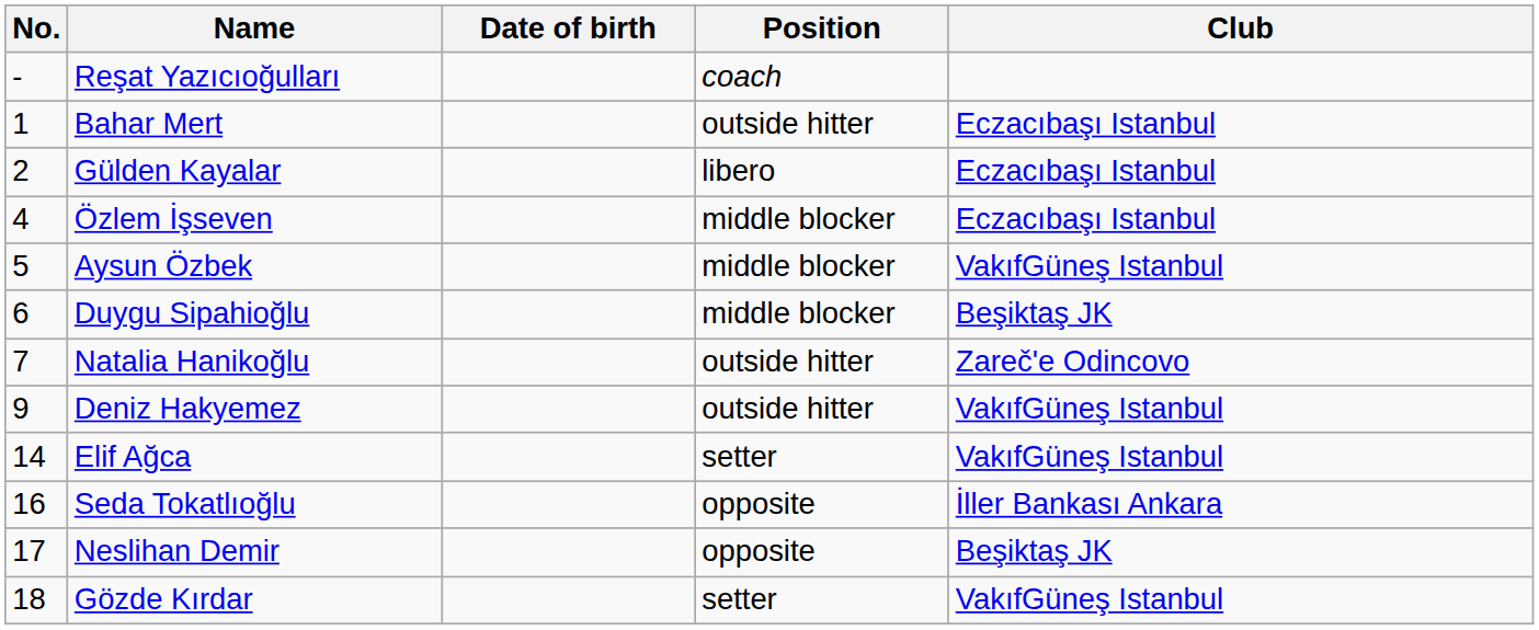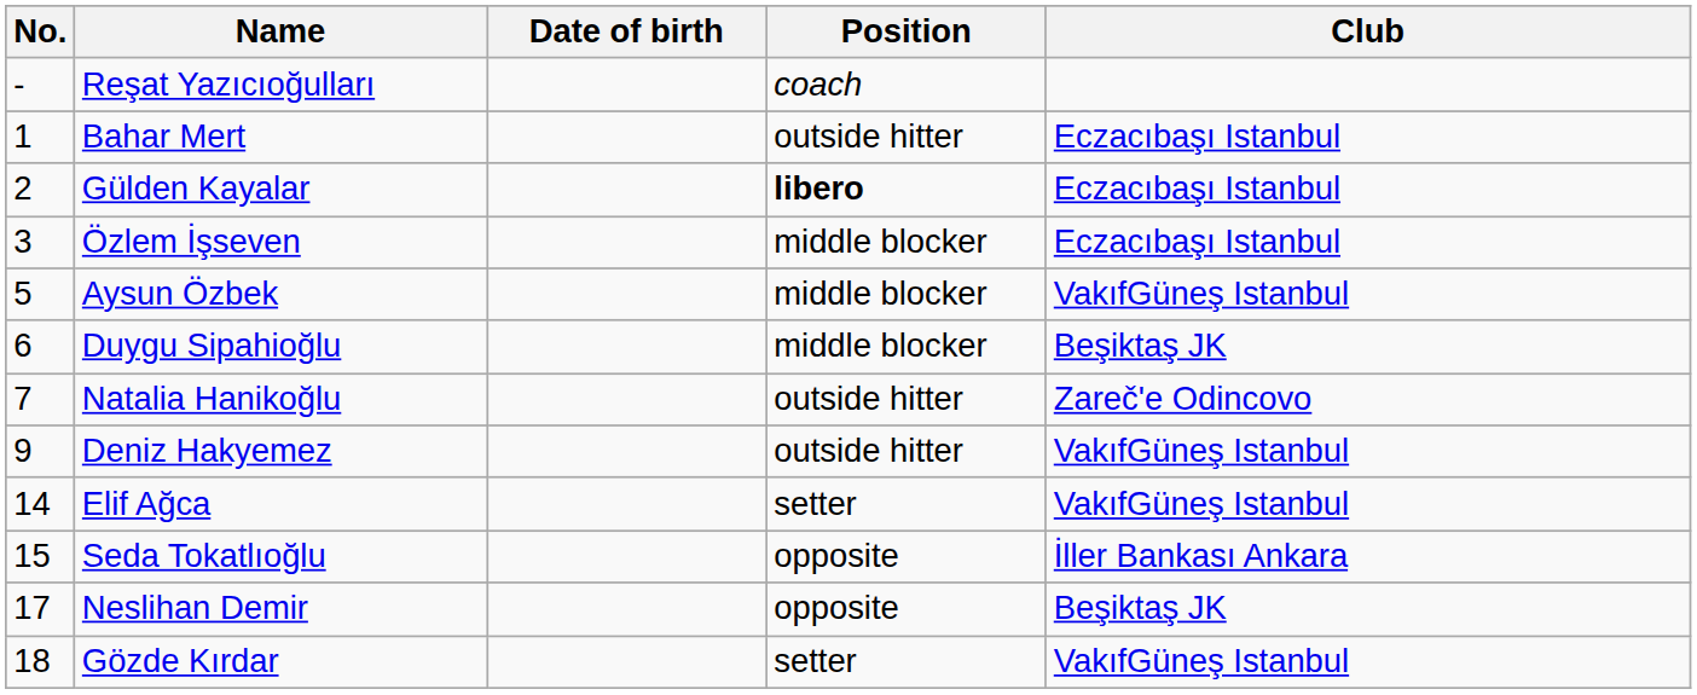Gülden Kayalar | Position: normal -> bold
Özlem İşseven | No.: 4 -> 3
Seda Tokatlıoğlu | No.: 16 -> 15
